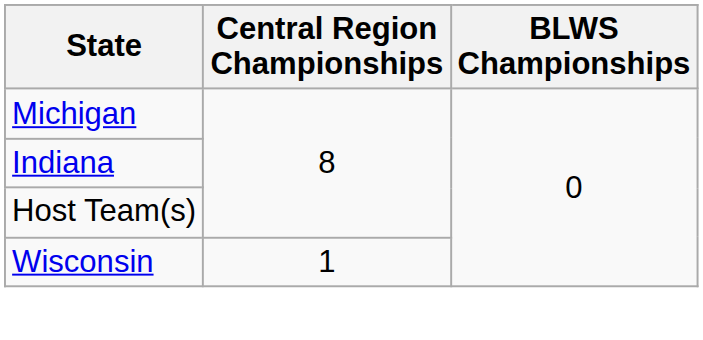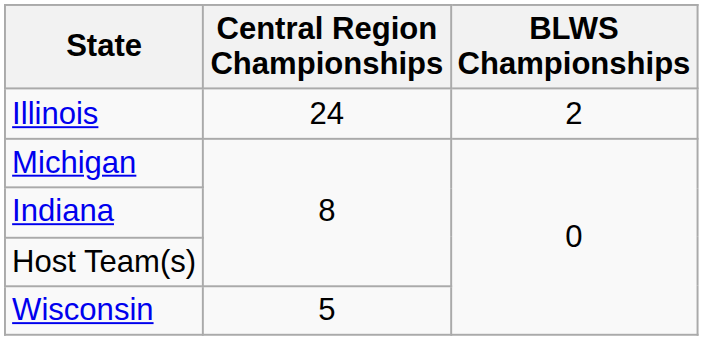+ row: Illinois | 24 | 2
Wisconsin | Central Region Championships: 1 -> 5
